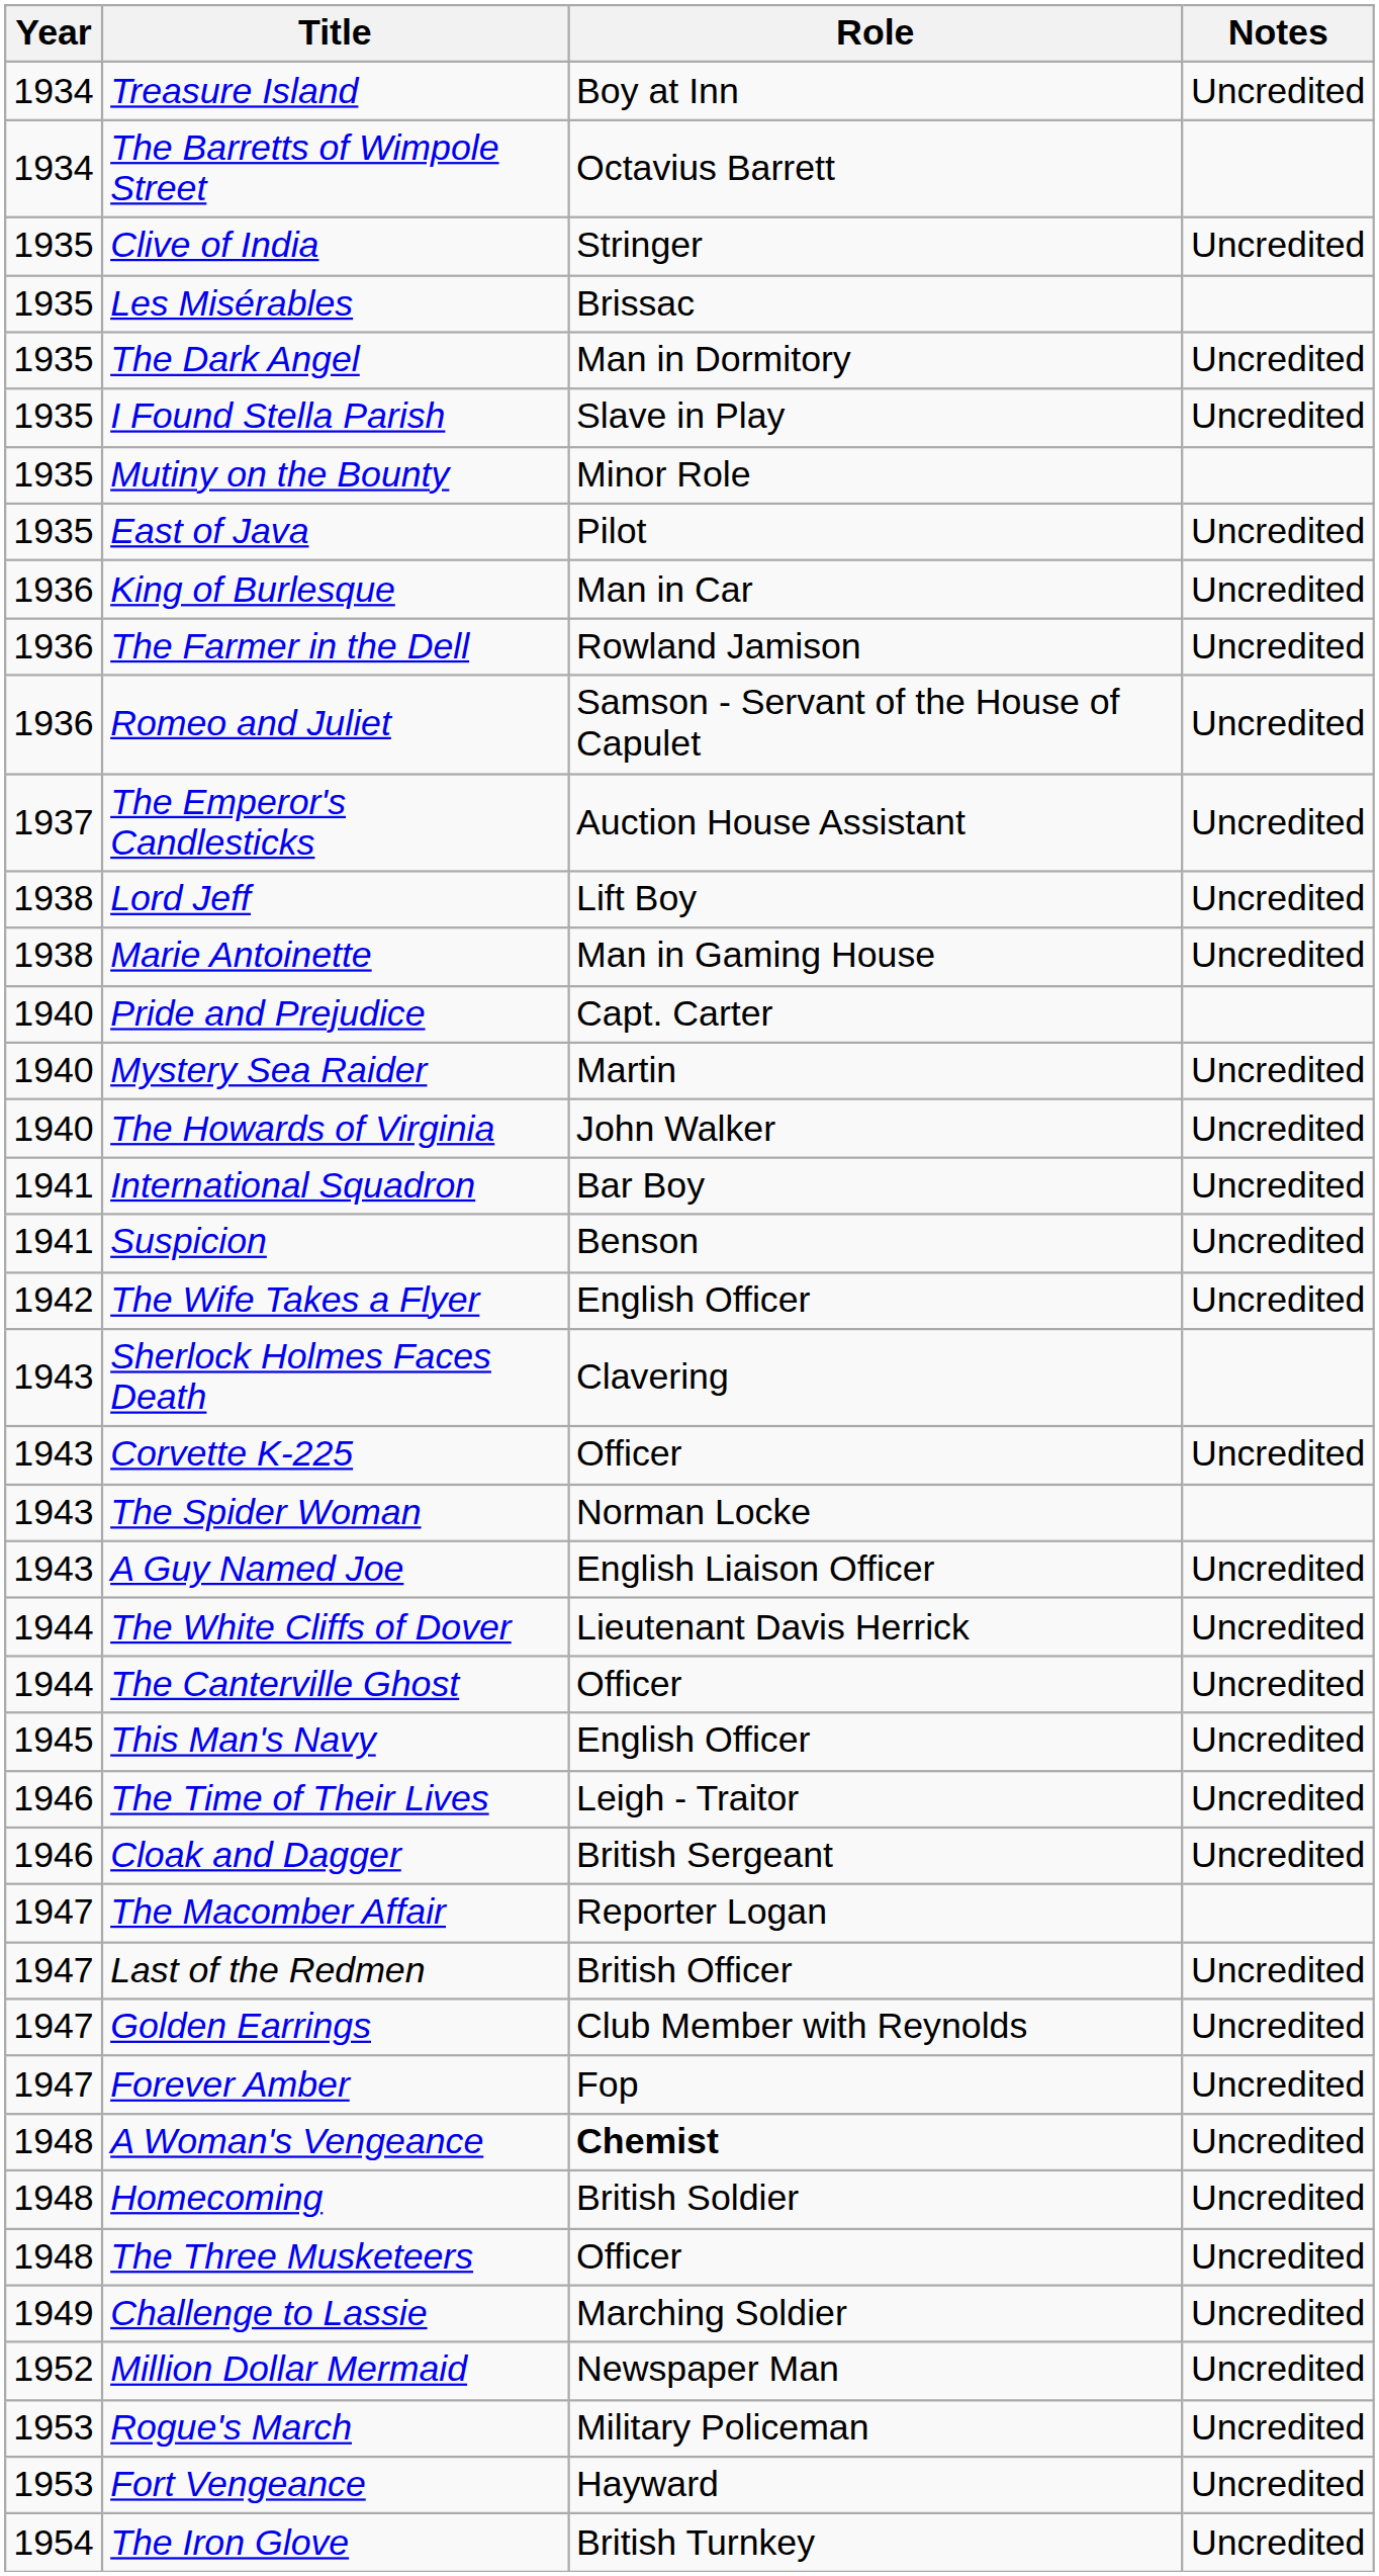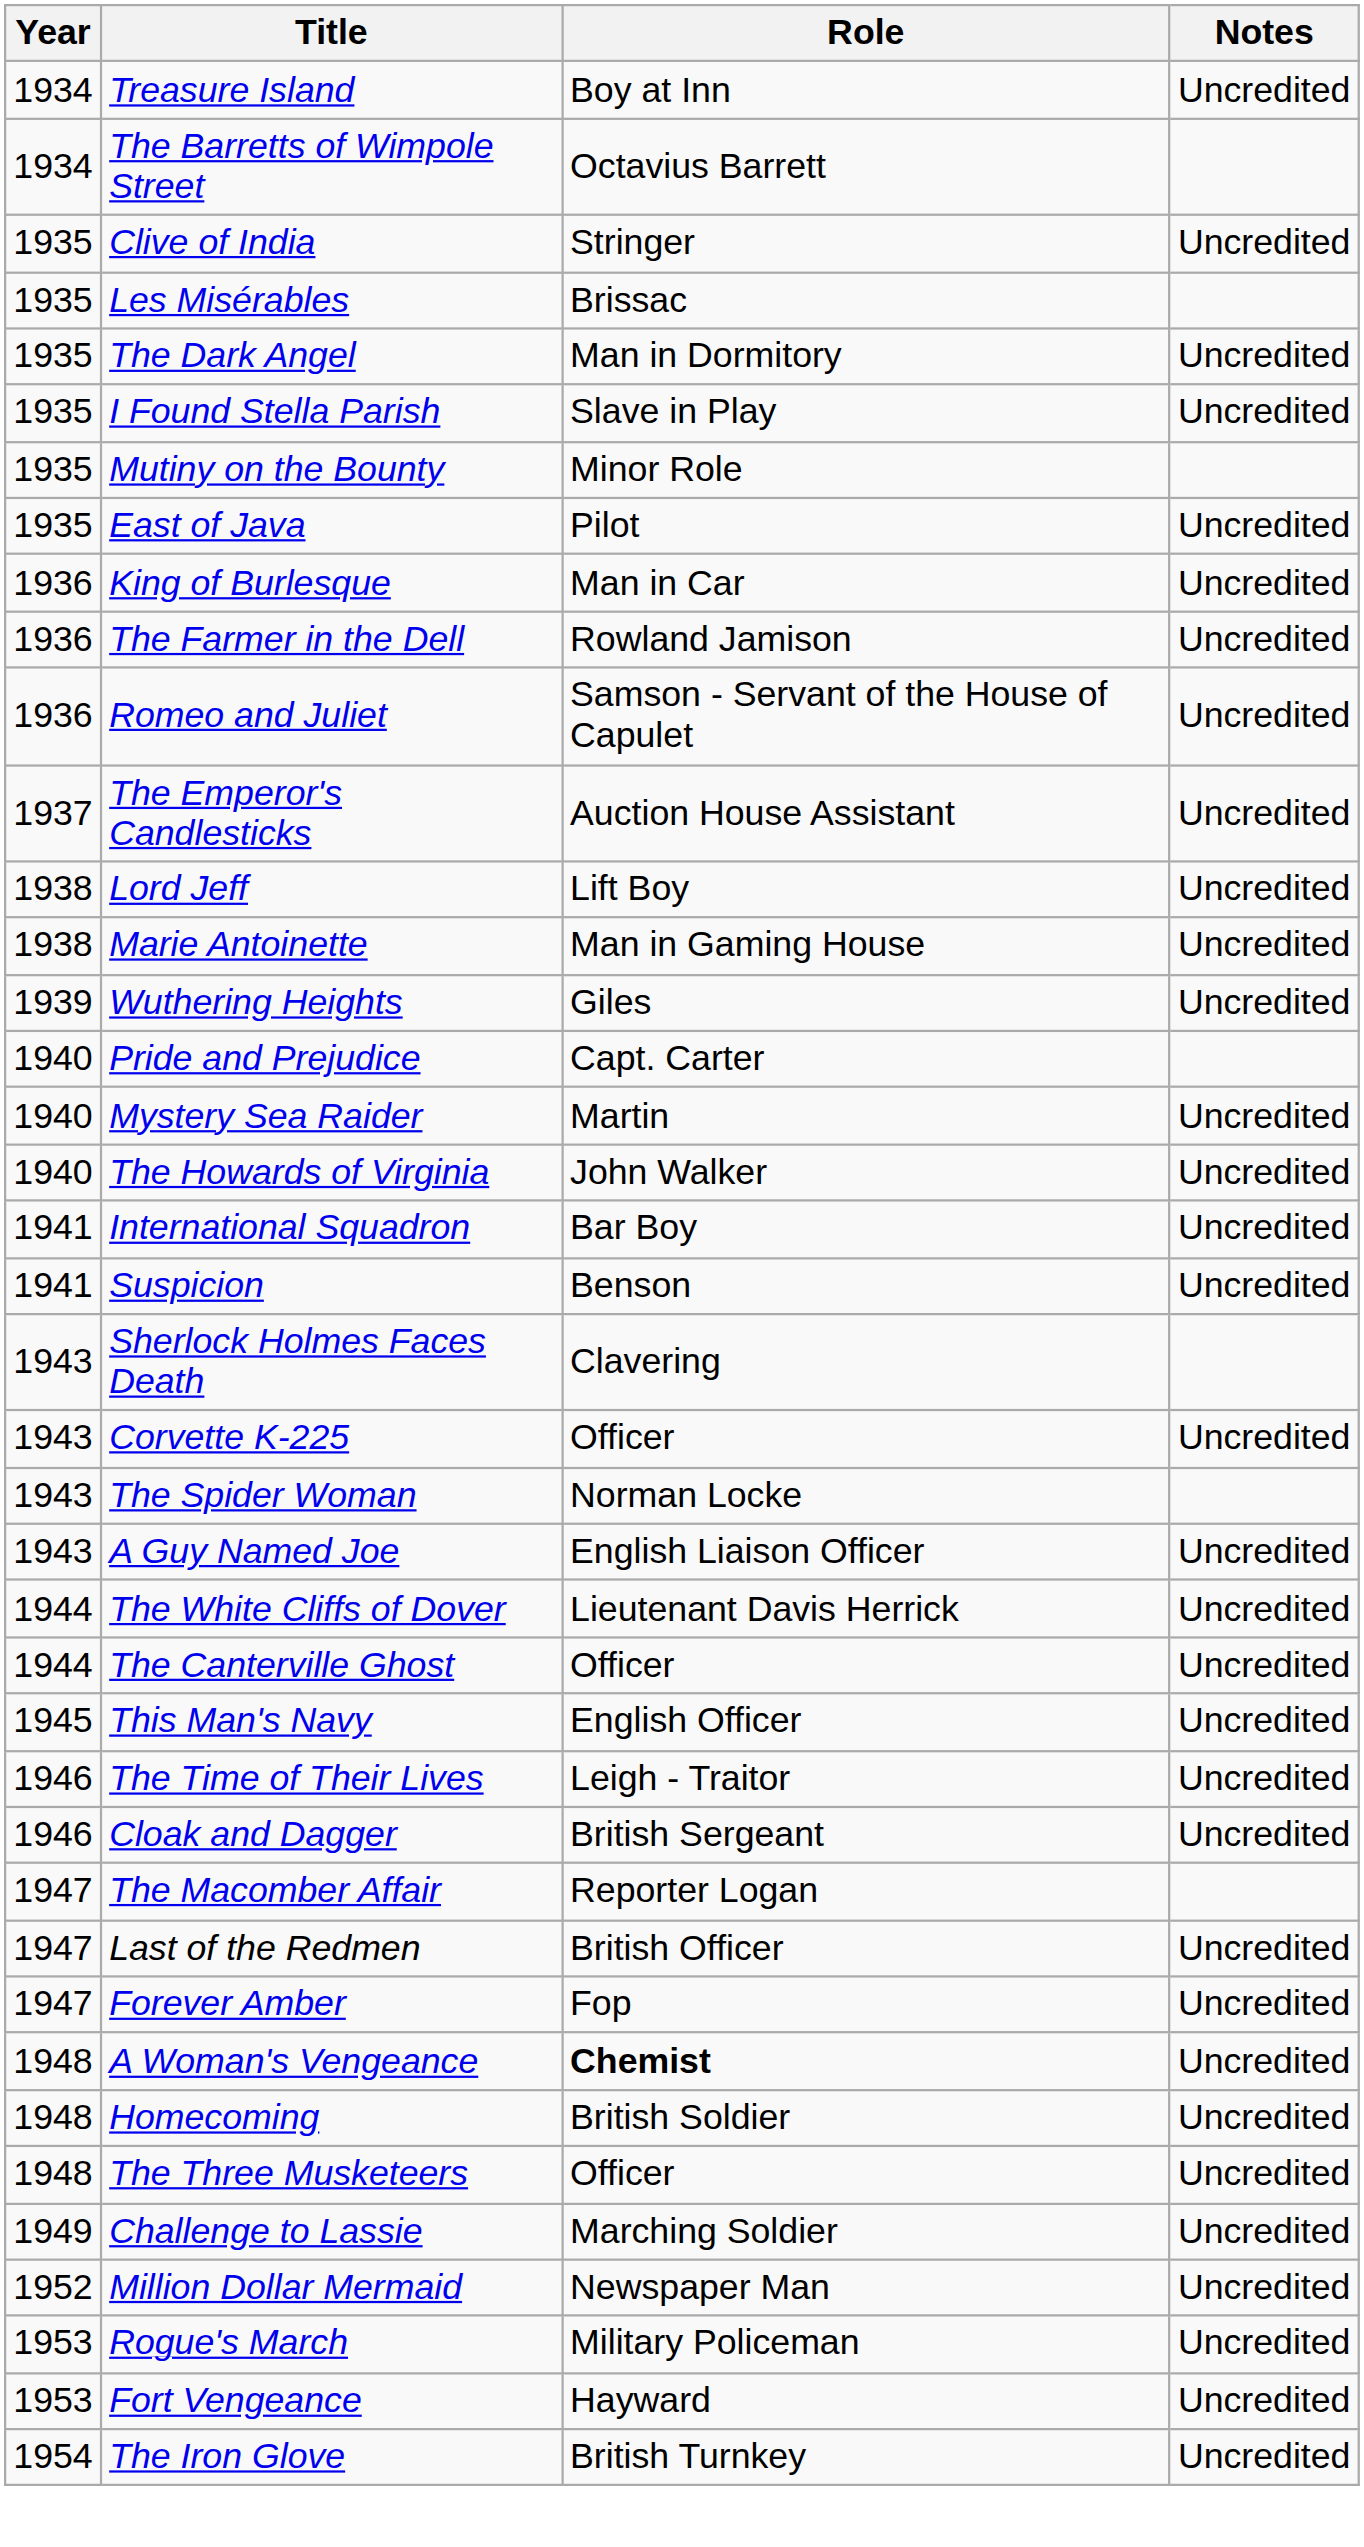+ row: 1939 | Wuthering Heights | Giles | Uncredited
- row: 1942 | The Wife Takes a Flyer | English Officer | Uncredited
- row: 1947 | Golden Earrings | Club Member with Reynolds | Uncredited
